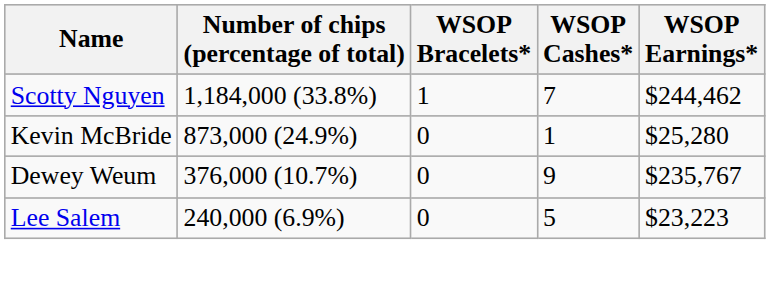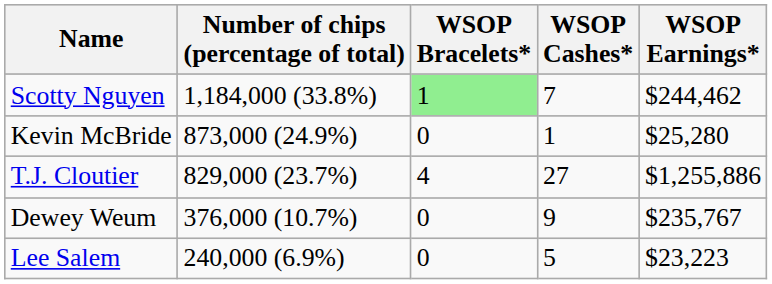Scotty Nguyen | WSOP Bracelets*: no background -> lightgreen background
+ row: T.J. Cloutier | 829,000 (23.7%) | 4 | 27 | $1,255,886
